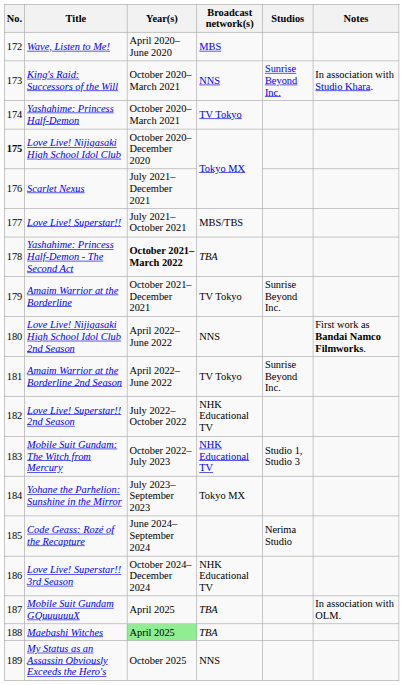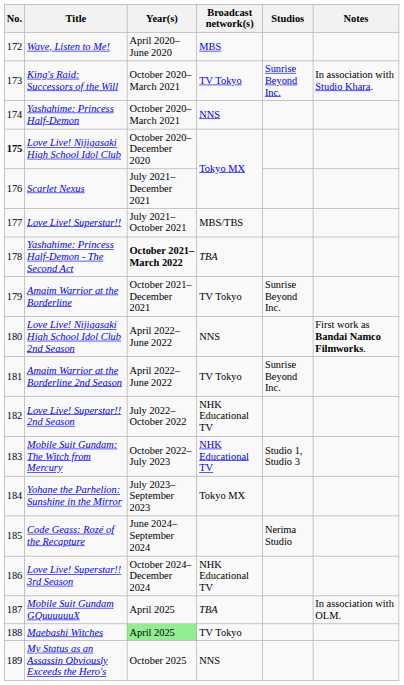King's Raid: Successors of the Will | Broadcast network(s): NNS -> TV Tokyo
Yashahime: Princess Half-Demon | Broadcast network(s): TV Tokyo -> NNS
Maebashi Witches | Broadcast network(s): TBA -> TV Tokyo
